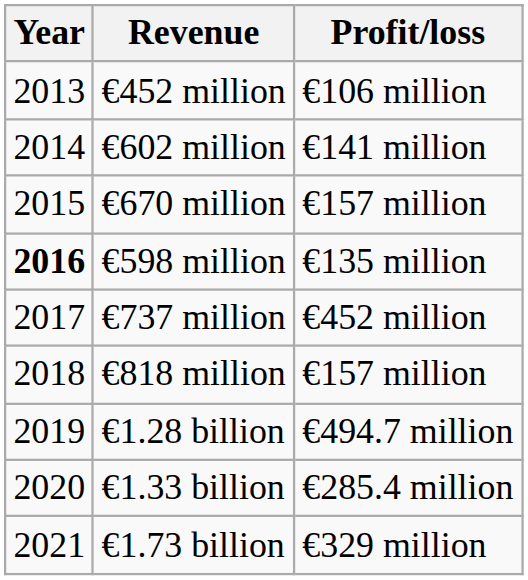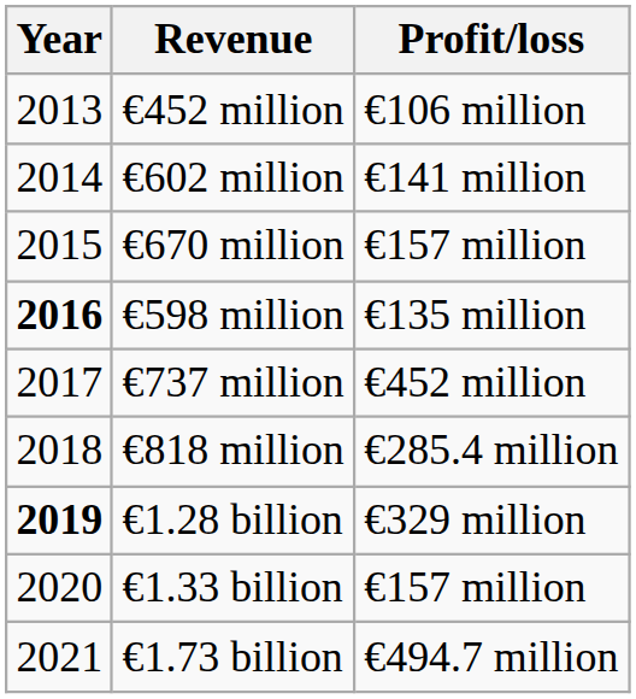€818 million | Profit/loss: €157 million -> €285.4 million
€1.28 billion | Year: normal -> bold
€1.28 billion | Profit/loss: €494.7 million -> €329 million
€1.33 billion | Profit/loss: €285.4 million -> €157 million
€1.73 billion | Profit/loss: €329 million -> €494.7 million
